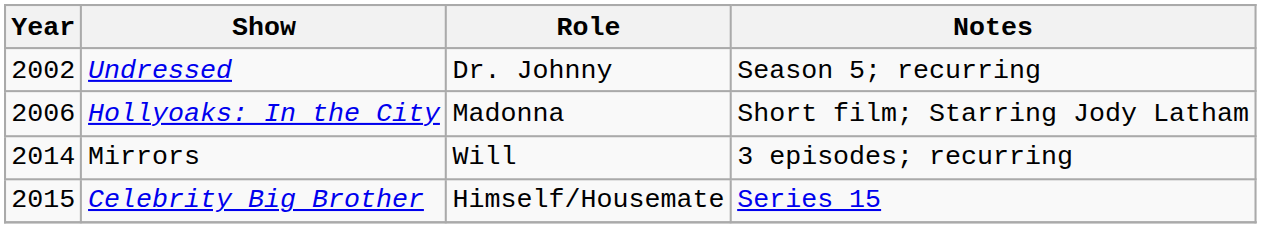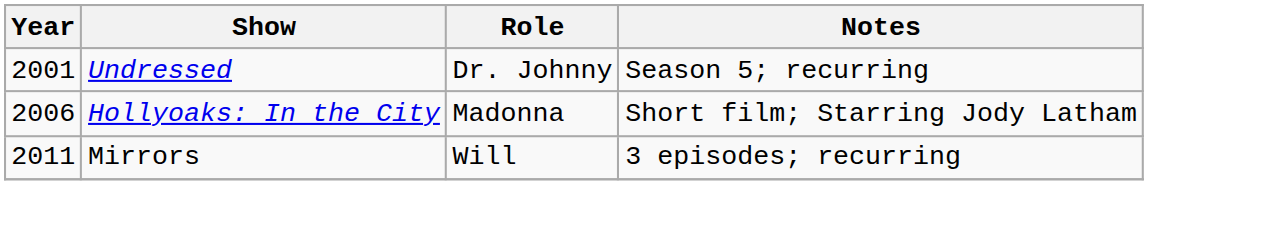Undressed | Year: 2002 -> 2001
Mirrors | Year: 2014 -> 2011
- row: 2015 | Celebrity Big Brother | Himself/Housemate | Series 15
